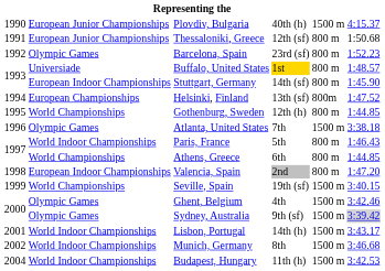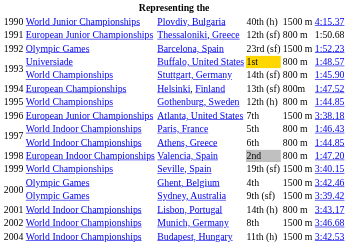Plovdiv, Bulgaria | column 2: European Junior Championships -> World Junior Championships
Barcelona, Spain | column 5: 800 m -> 1500 m
Stuttgart, Germany | column 2: European Indoor Championships -> World Championships
Atlanta, United States | column 2: Olympic Games -> European Junior Championships
Athens, Greece | column 2: World Championships -> World Indoor Championships
Sydney, Australia | column 6: lightgrey background -> no background
Lisbon, Portugal | column 5: 1500 m -> 800 m
